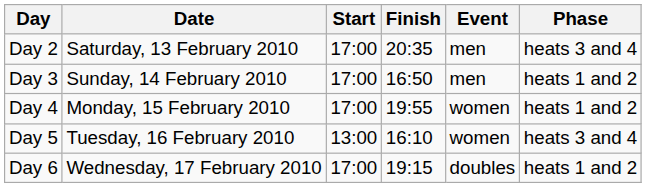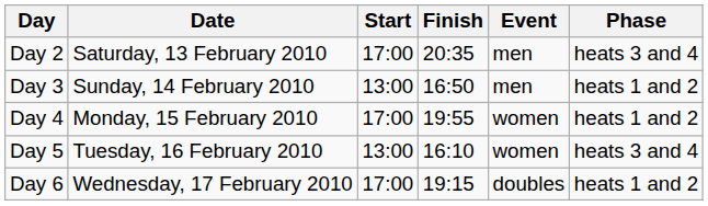Day 3 | Start: 17:00 -> 13:00
